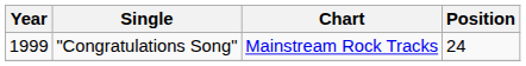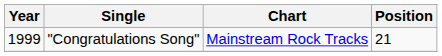"Congratulations Song" | Position: 24 -> 21
